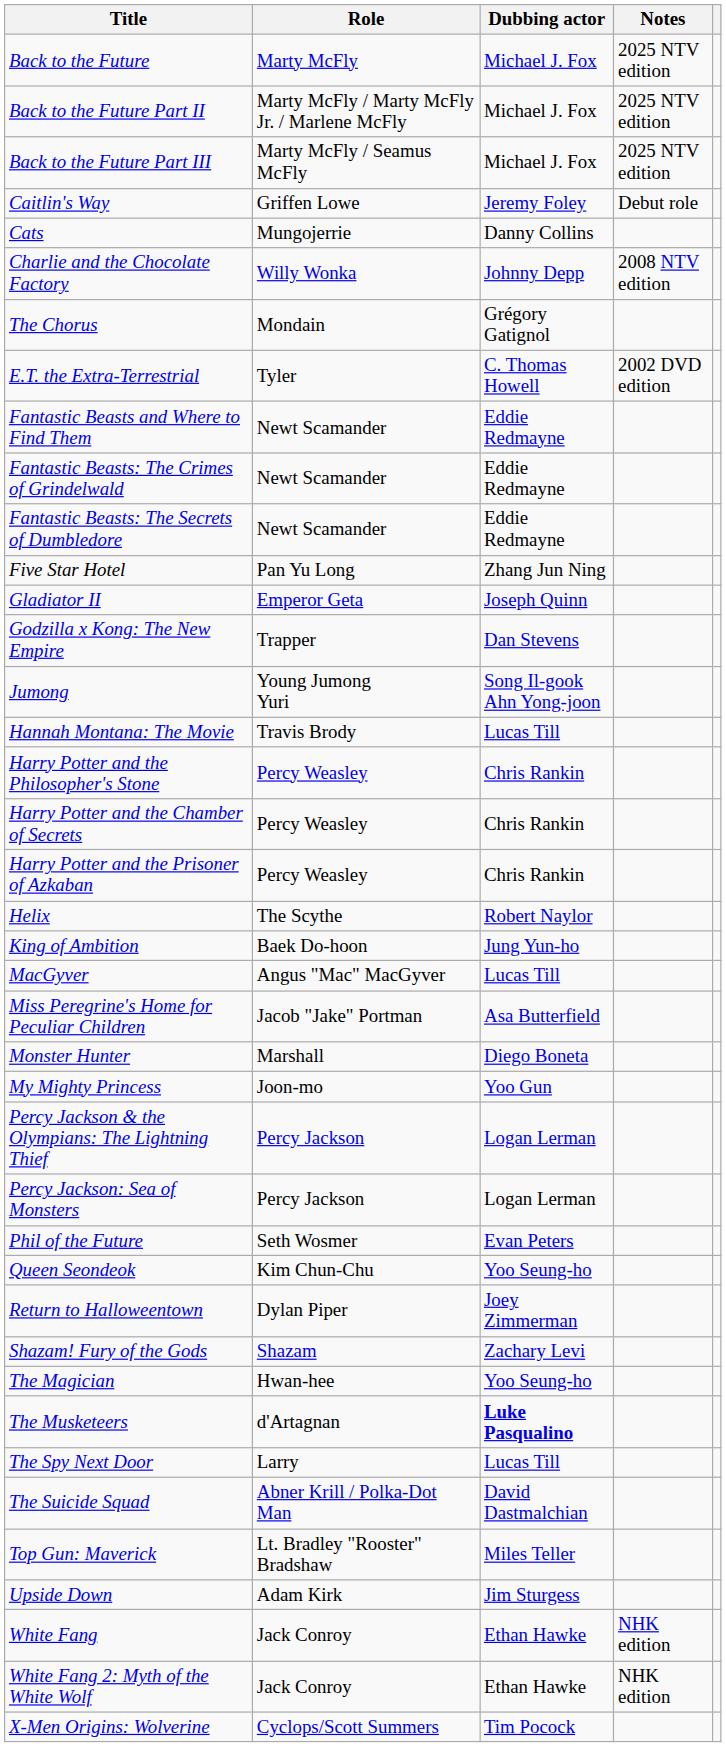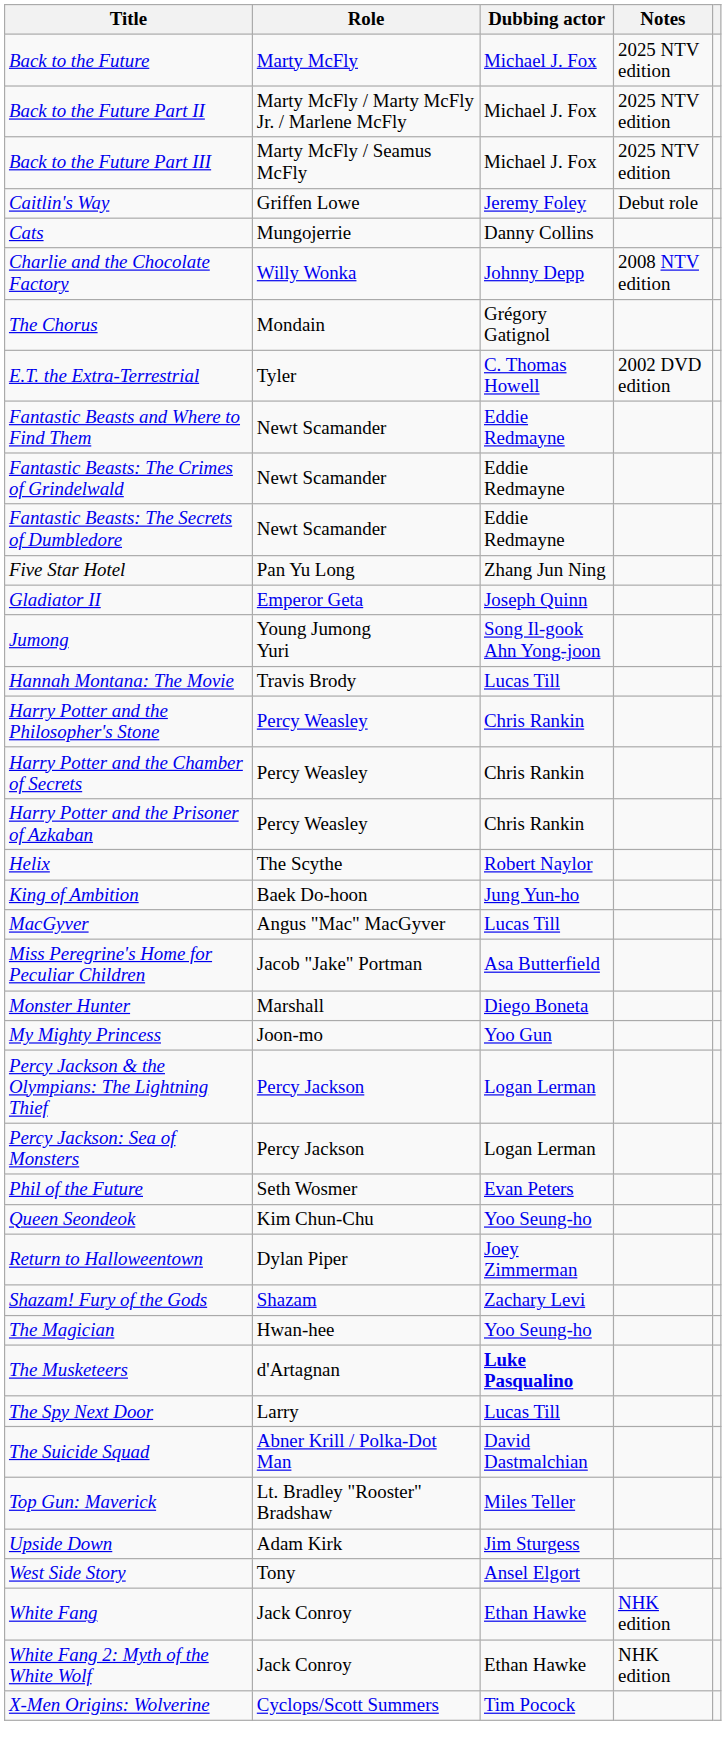- row: Godzilla x Kong: The New Empire | Trapper | Dan Stevens
+ row: West Side Story | Tony | Ansel Elgort
